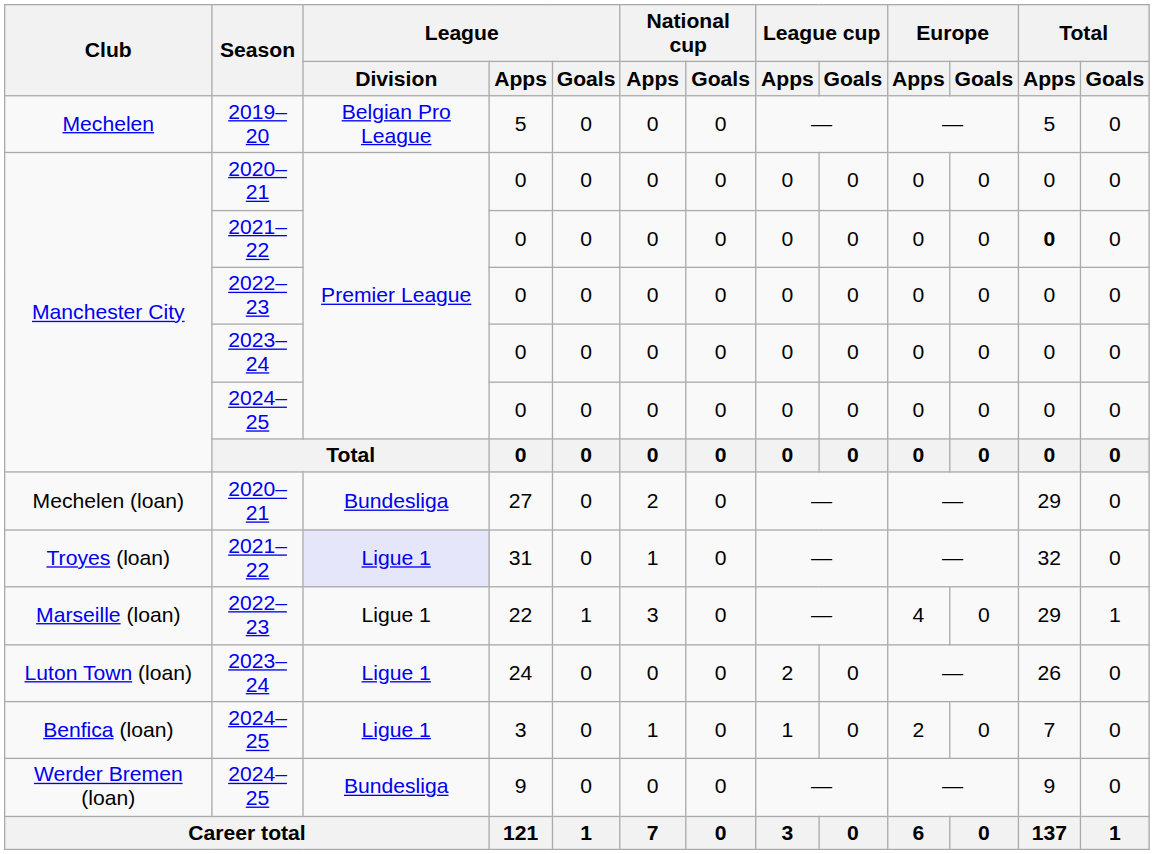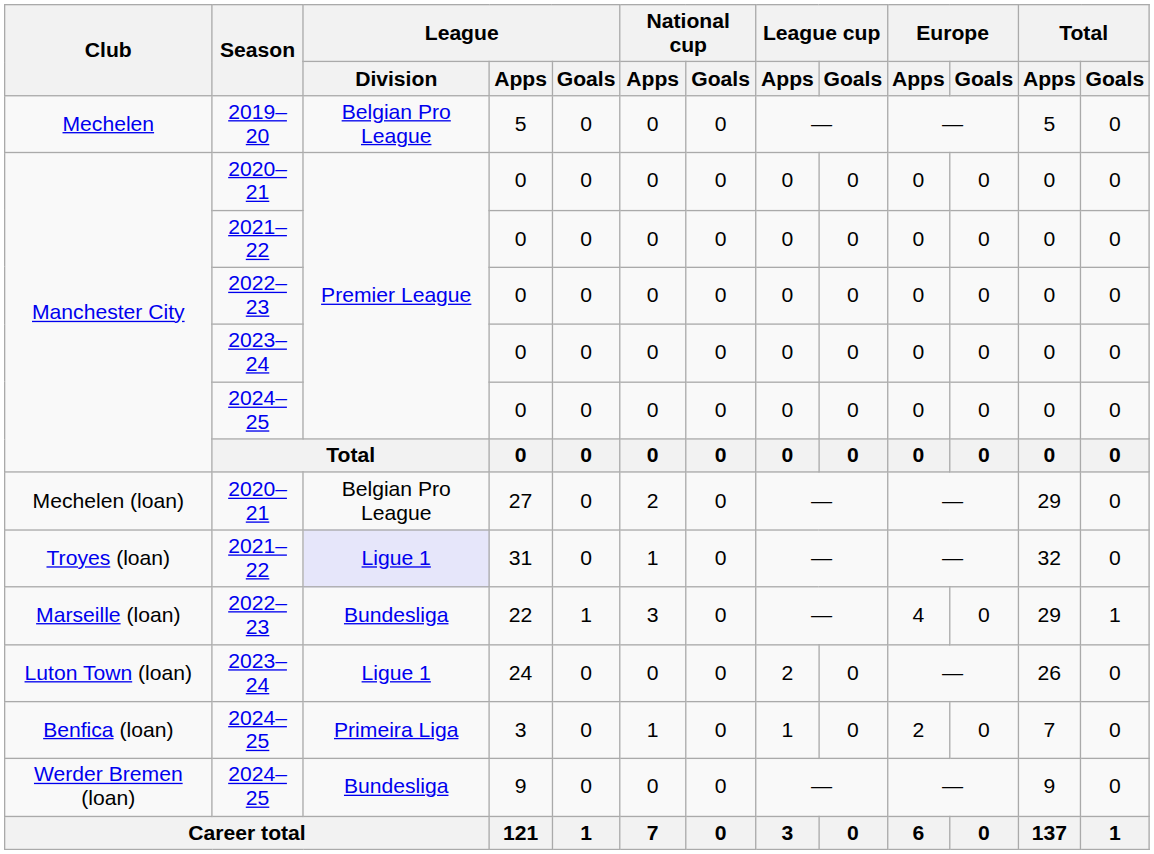Manchester City / 2021–22 | Total / Apps: bold -> normal
Mechelen (loan) | League / Division: Bundesliga -> Belgian Pro League
Marseille (loan) | League / Division: Ligue 1 -> Bundesliga
Benfica (loan) | League / Division: Ligue 1 -> Primeira Liga
